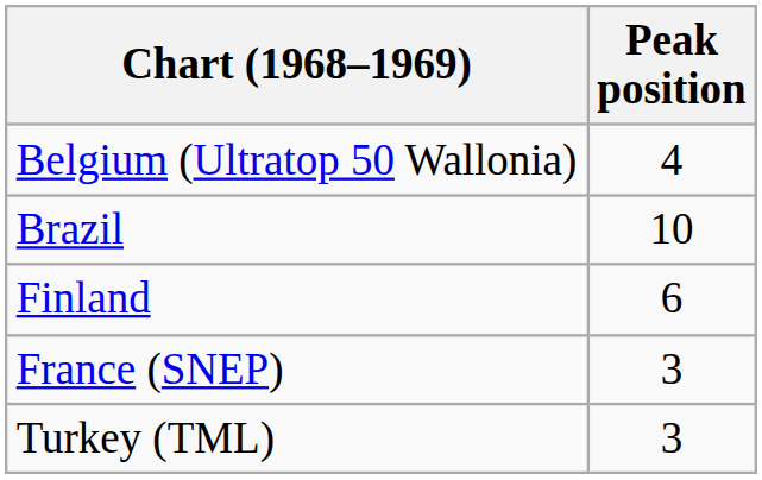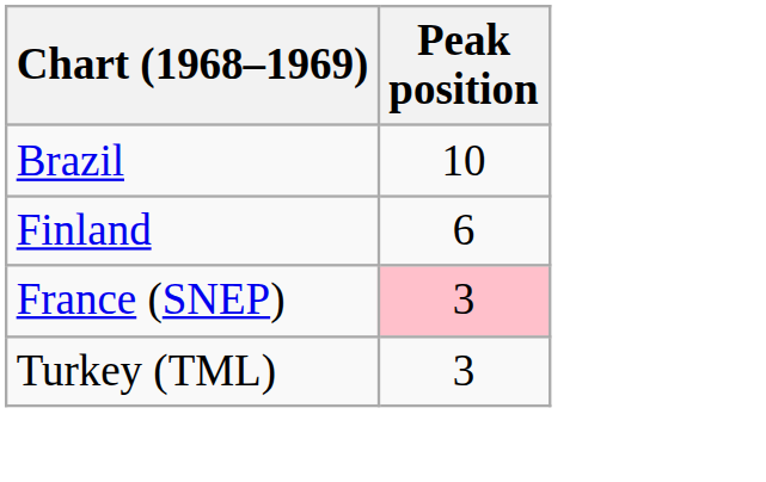- row: Belgium (Ultratop 50 Wallonia) | 4
France (SNEP) | Peak position: no background -> pink background
